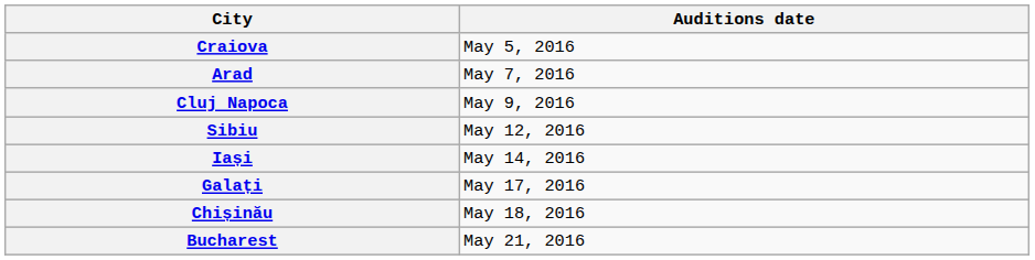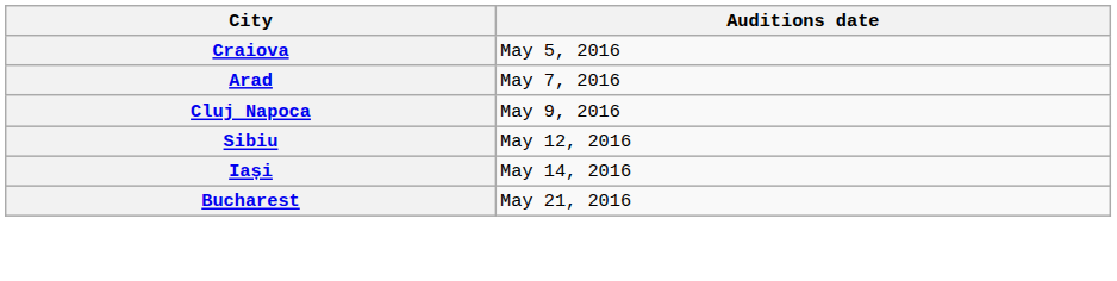- row: Galați | May 17, 2016
- row: Chișinău | May 18, 2016
